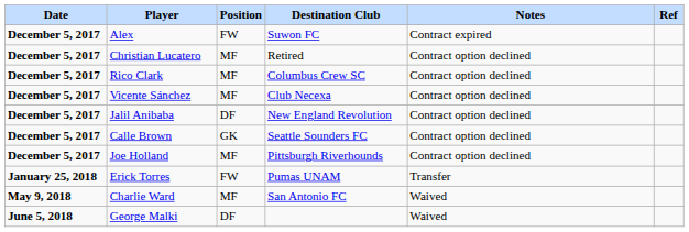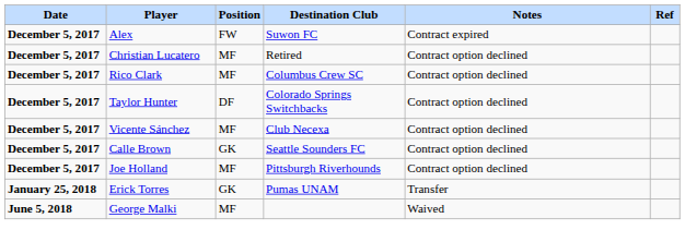+ row: December 5, 2017 | Taylor Hunter | DF | Colorado Springs Switchbacks | Contract option declined
- row: December 5, 2017 | Jalil Anibaba | DF | New England Revolution | Contract option declined
Erick Torres | Position: FW -> GK
- row: May 9, 2018 | Charlie Ward | MF | San Antonio FC | Waived
George Malki | Position: DF -> MF
